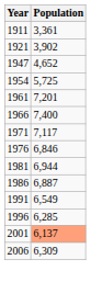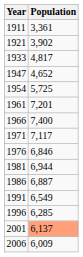+ row: 1933 | 4,817
2006 | Population: 6,309 -> 6,009
